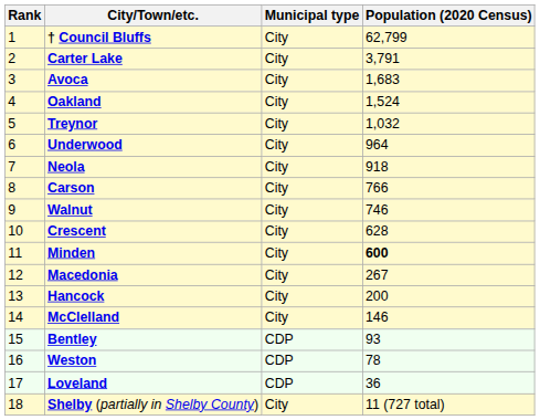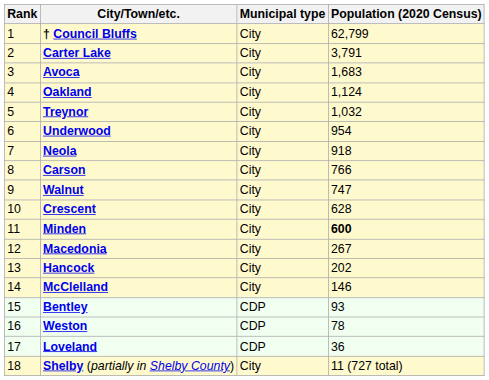Oakland | Population (2020 Census): 1,524 -> 1,124
Underwood | Population (2020 Census): 964 -> 954
Walnut | Population (2020 Census): 746 -> 747
Hancock | Population (2020 Census): 200 -> 202
